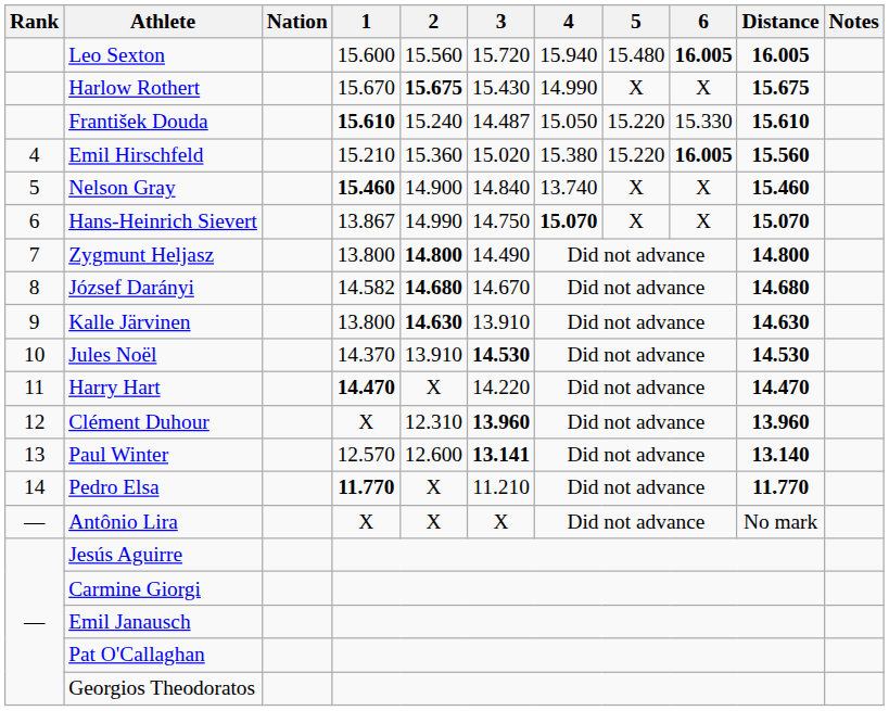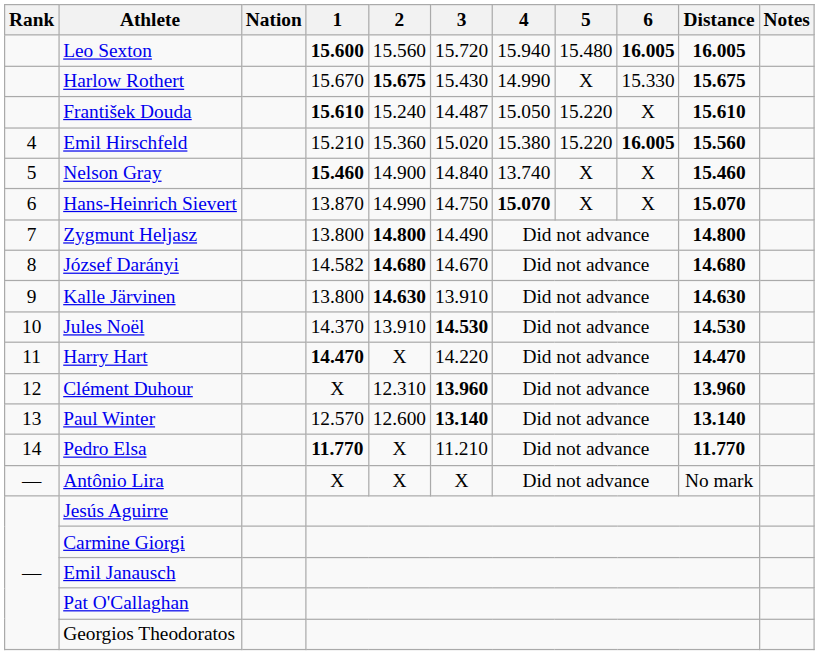Leo Sexton | 1: normal -> bold
Harlow Rothert | 6: X -> 15.330
František Douda | 6: 15.330 -> X
Hans-Heinrich Sievert | 1: 13.867 -> 13.870
Paul Winter | 3: 13.141 -> 13.140
